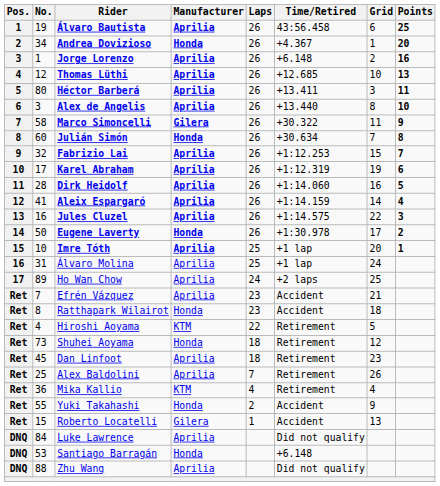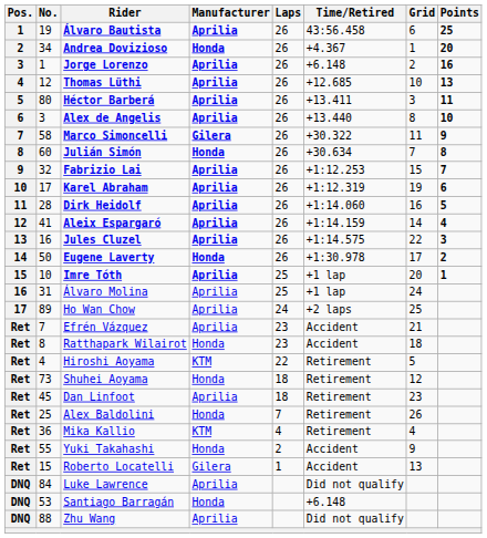Alex Baldolini | Manufacturer: Aprilia -> Honda
